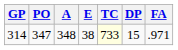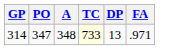- column: E | 38
314 | DP: 15 -> 13
